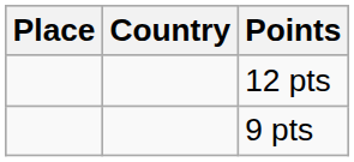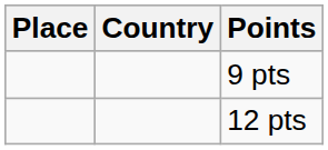rows swapped: 9 pts <-> 12 pts
